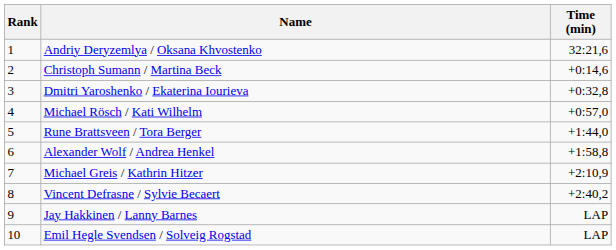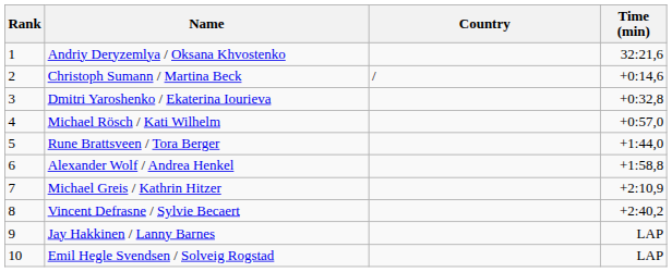+ column: Country | /
